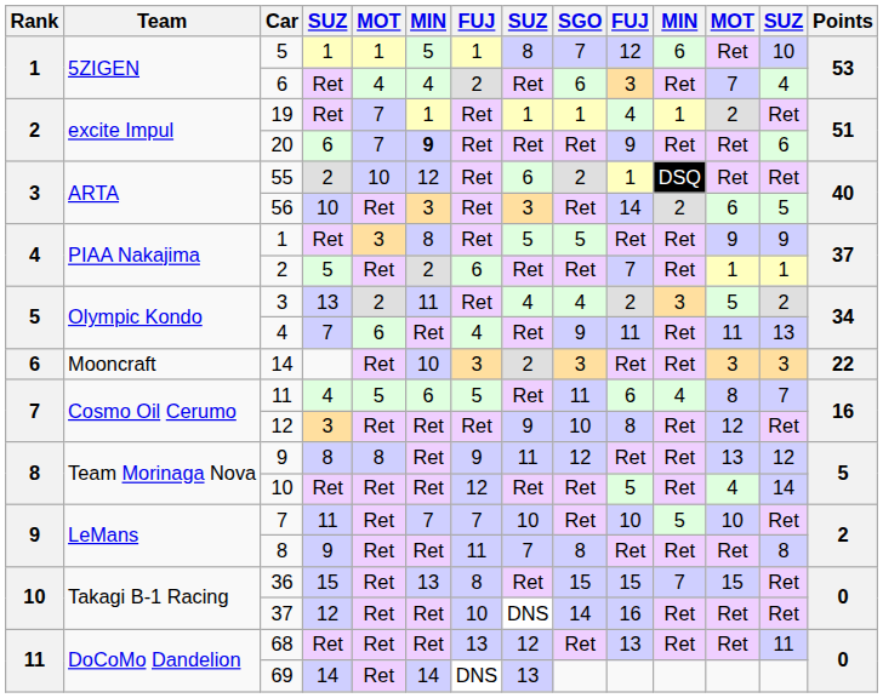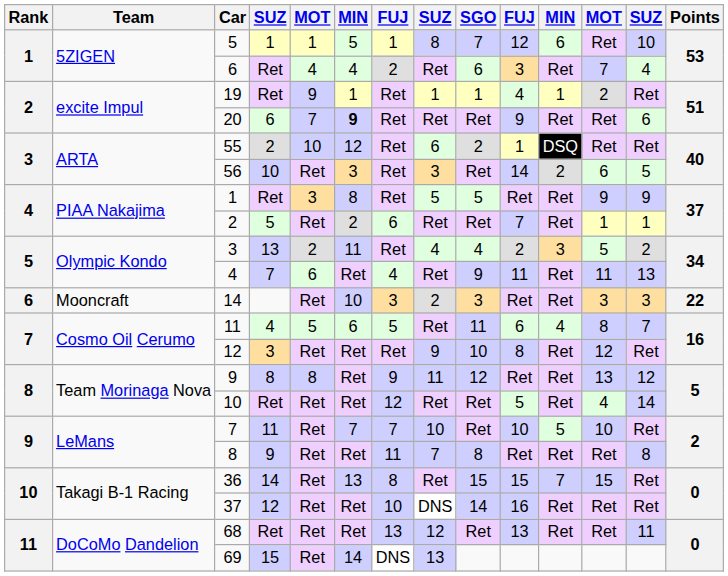19 | column 5: 7 -> 9
36 | column 4: 15 -> 14
69 | column 4: 14 -> 15
